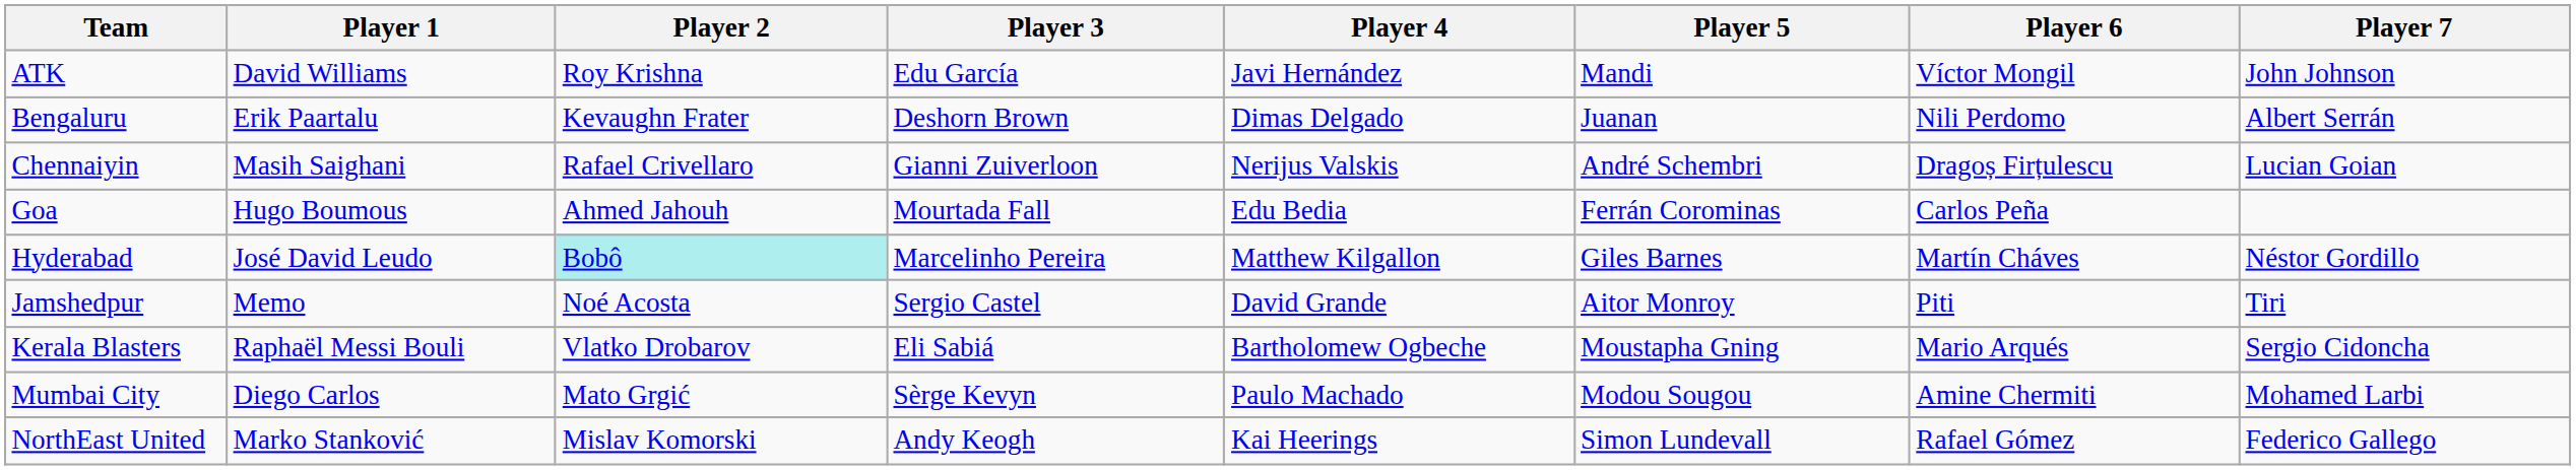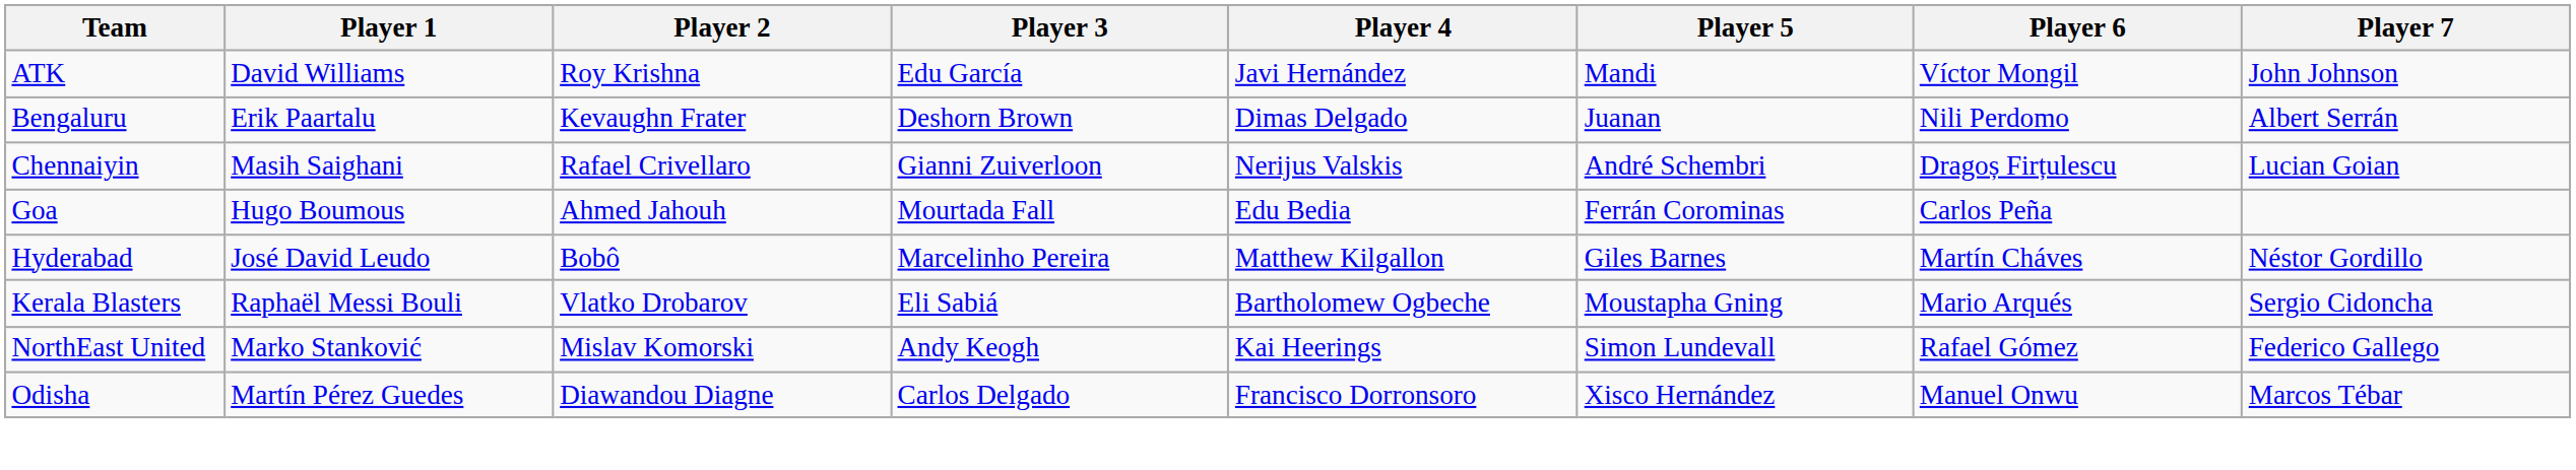Hyderabad | Player 2: paleturquoise background -> no background
- row: Jamshedpur | Memo | Noé Acosta | Sergio Castel | David Grande | Aitor Monroy | Piti | Tiri
- row: Mumbai City | Diego Carlos | Mato Grgić | Sèrge Kevyn | Paulo Machado | Modou Sougou | Amine Chermiti | Mohamed Larbi
+ row: Odisha | Martín Pérez Guedes | Diawandou Diagne | Carlos Delgado | Francisco Dorronsoro | Xisco Hernández | Manuel Onwu | Marcos Tébar
